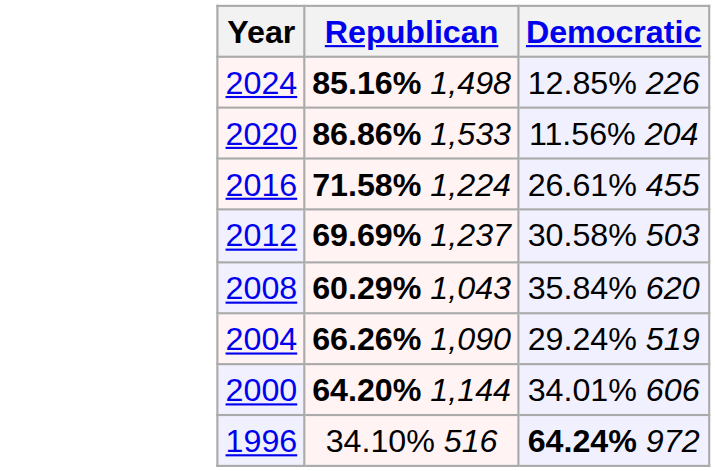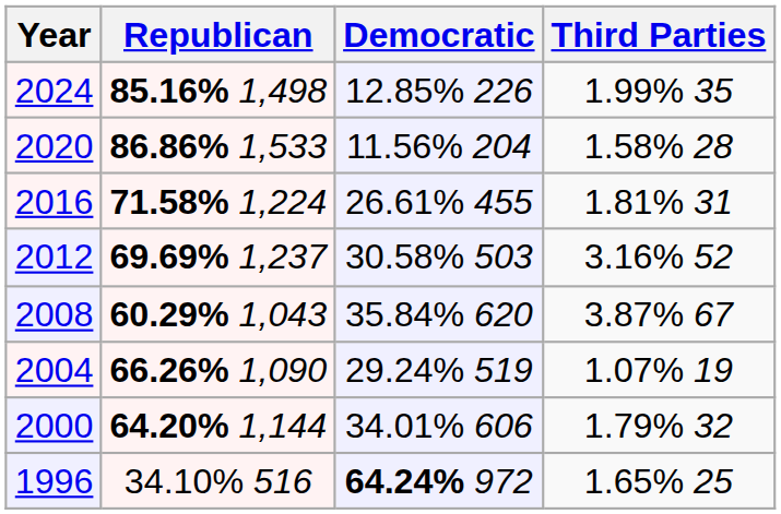+ column: Third Parties | 1.99% 35 | 1.58% 28 | 1.81% 31 | 3.16% 52 | 3.87% 67 | 1.07% 19 | 1.79% 32 | 1.65% 25
